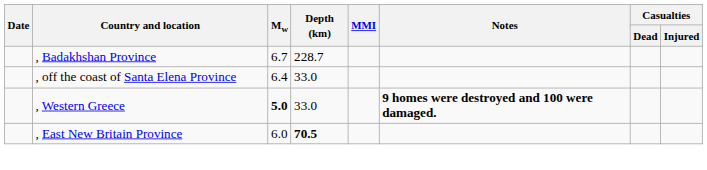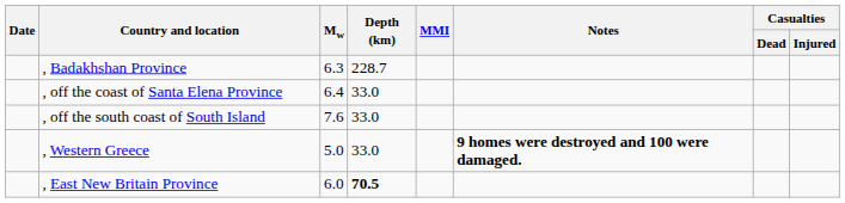, Badakhshan Province | Mw: 6.7 -> 6.3
+ row: , off the south coast of South Island | 7.6 | 33.0
, Western Greece | Mw: bold -> normal
